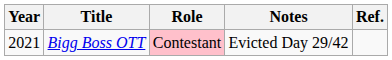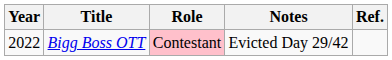Bigg Boss OTT | Year: 2021 -> 2022
